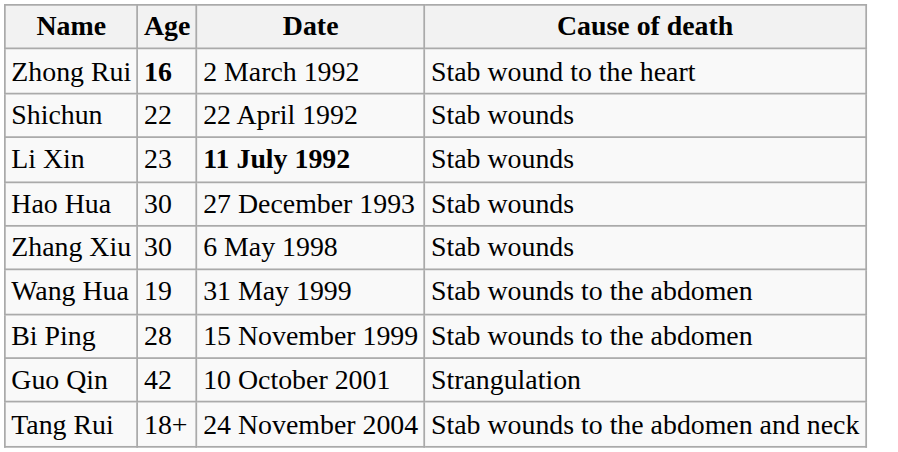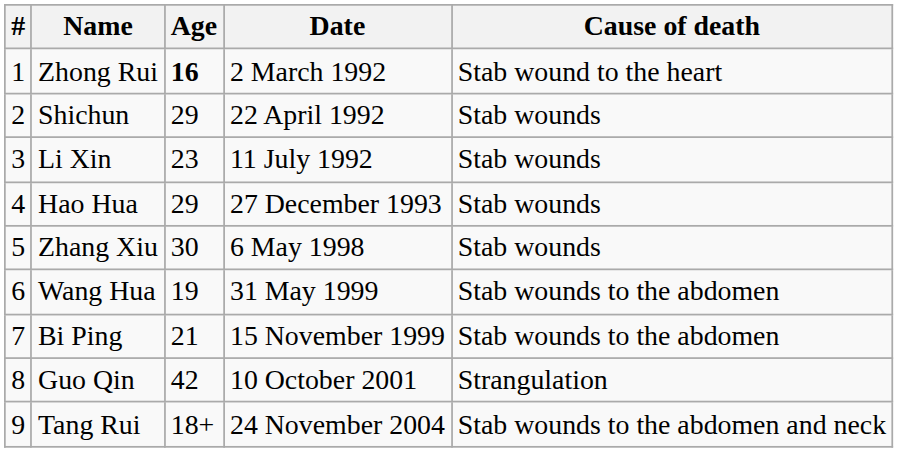+ column: # | 1 | 2 | 3 | 4 | 5 | 6 | 7 | 8 | 9
Shichun | Age: 22 -> 29
Li Xin | Date: bold -> normal
Hao Hua | Age: 30 -> 29
Bi Ping | Age: 28 -> 21
